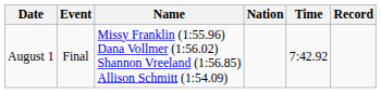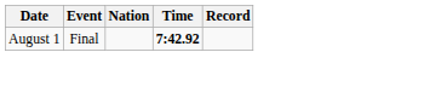- column: Name | Missy Franklin (1:55.96) Dana Vollmer (1:56.02) Shannon Vreeland (1:56.85) Allison Schmitt (1:54.09)
August 1 | Time: normal -> bold
